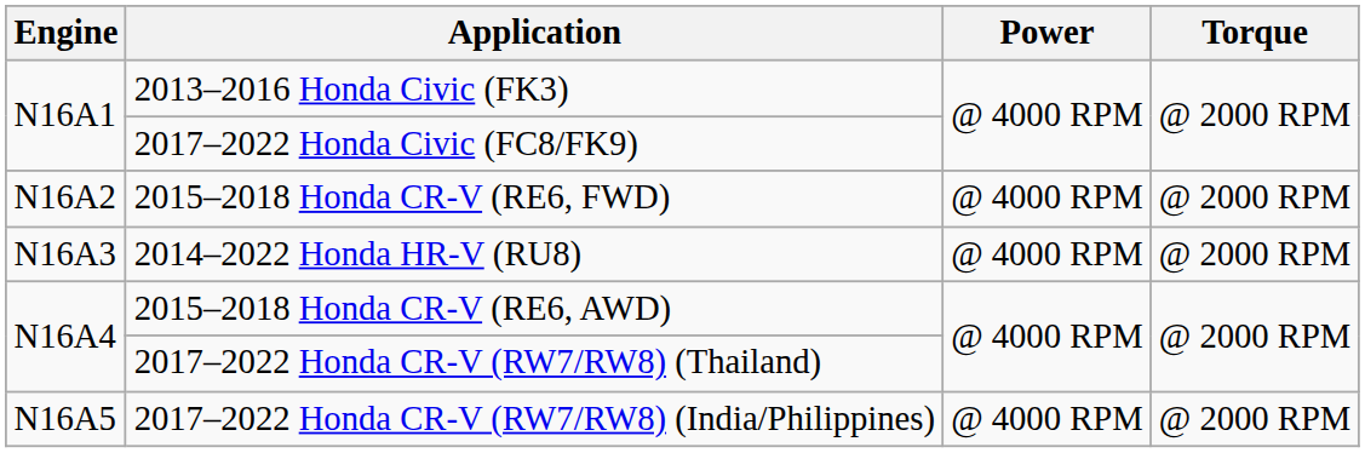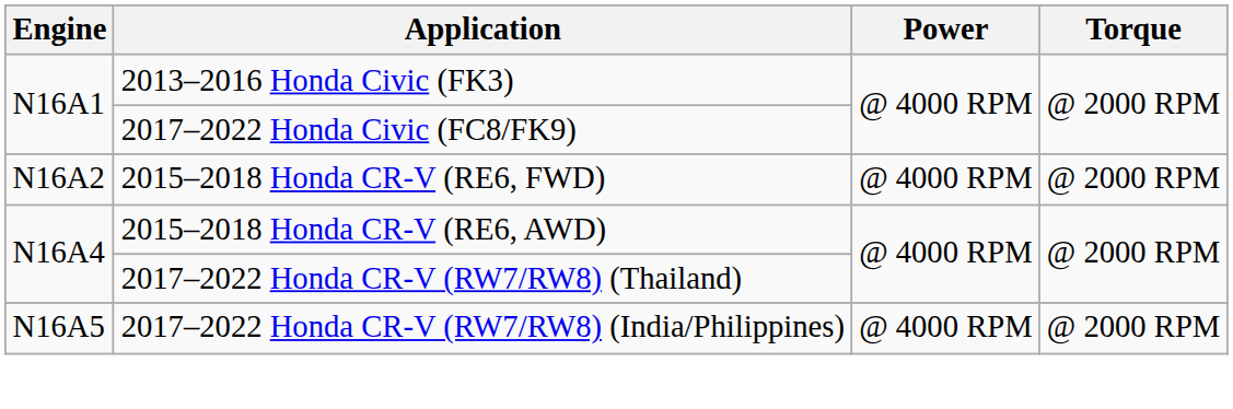- row: N16A3 | 2014–2022 Honda HR-V (RU8) | @ 4000 RPM | @ 2000 RPM
